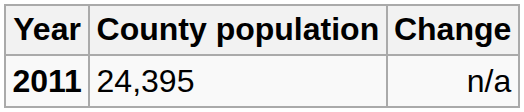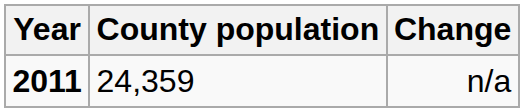n/a | County population: 24,395 -> 24,359
